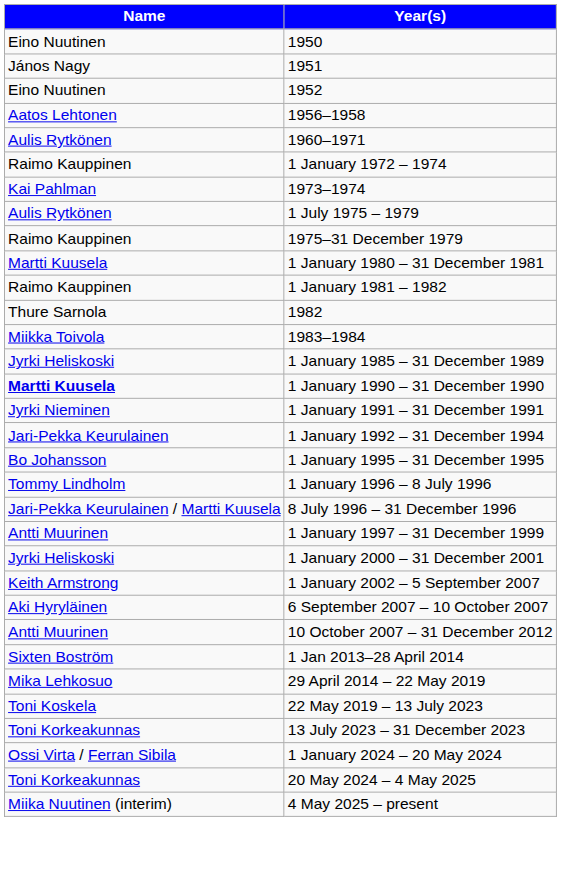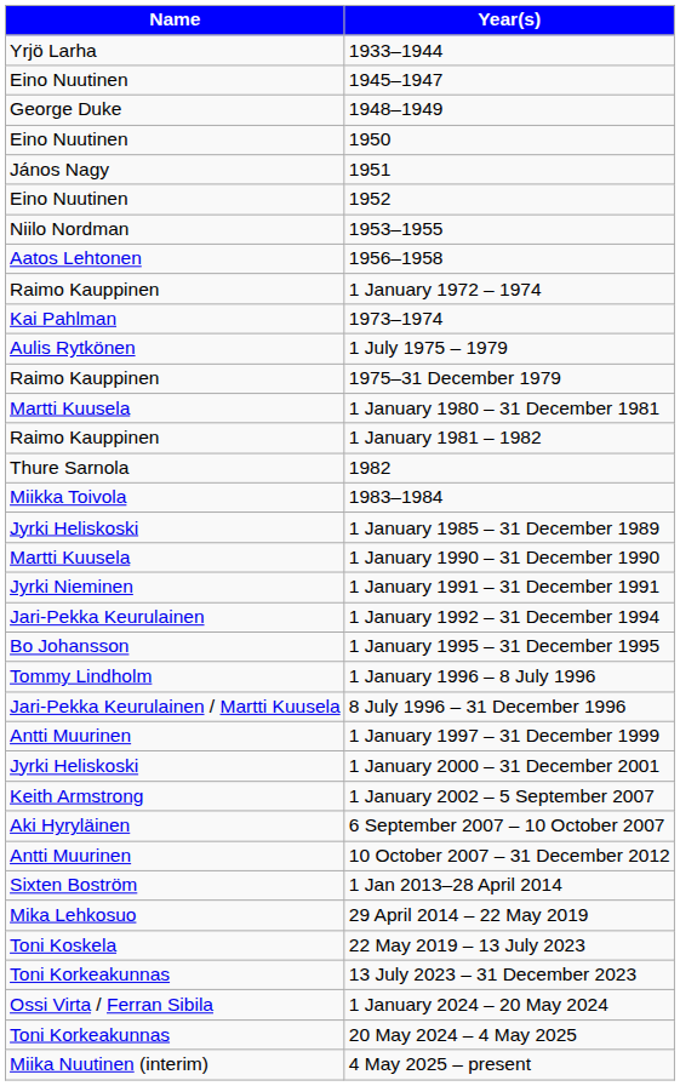+ row: Yrjö Larha | 1933–1944
+ row: Eino Nuutinen | 1945–1947
+ row: George Duke | 1948–1949
+ row: Niilo Nordman | 1953–1955
- row: Aulis Rytkönen | 1960–1971
1 January 1990 – 31 December 1990 | Name: bold -> normal
